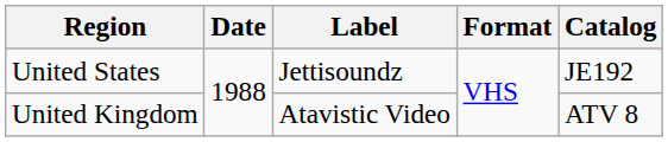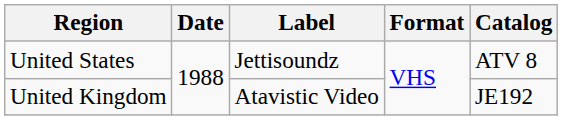United States | Catalog: JE192 -> ATV 8
United Kingdom | Catalog: ATV 8 -> JE192
